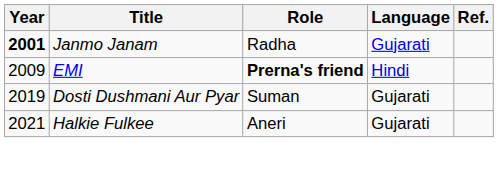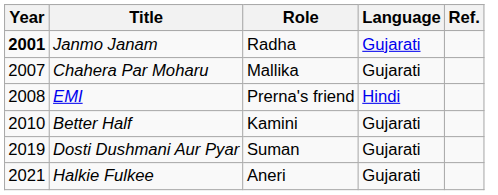+ row: 2007 | Chahera Par Moharu | Mallika | Gujarati
EMI | Year: 2009 -> 2008
EMI | Role: bold -> normal
+ row: 2010 | Better Half | Kamini | Gujarati
